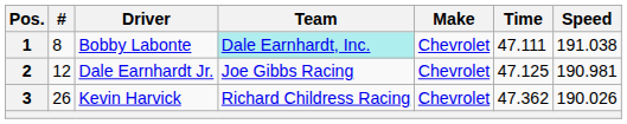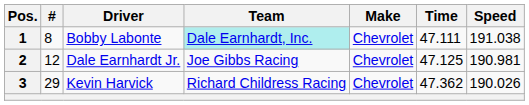3 | #: 26 -> 29
